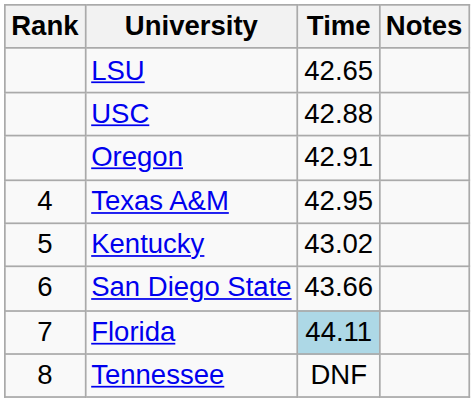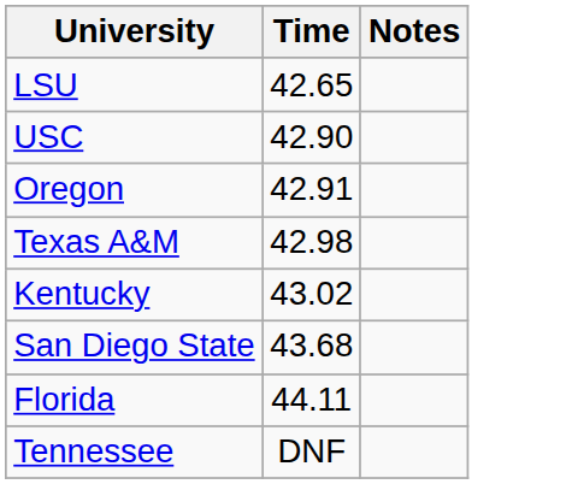- column: Rank | 4 | 5 | 6 | 7 | 8
USC | Time: 42.88 -> 42.90
Texas A&M | Time: 42.95 -> 42.98
San Diego State | Time: 43.66 -> 43.68
Florida | Time: lightblue background -> no background
